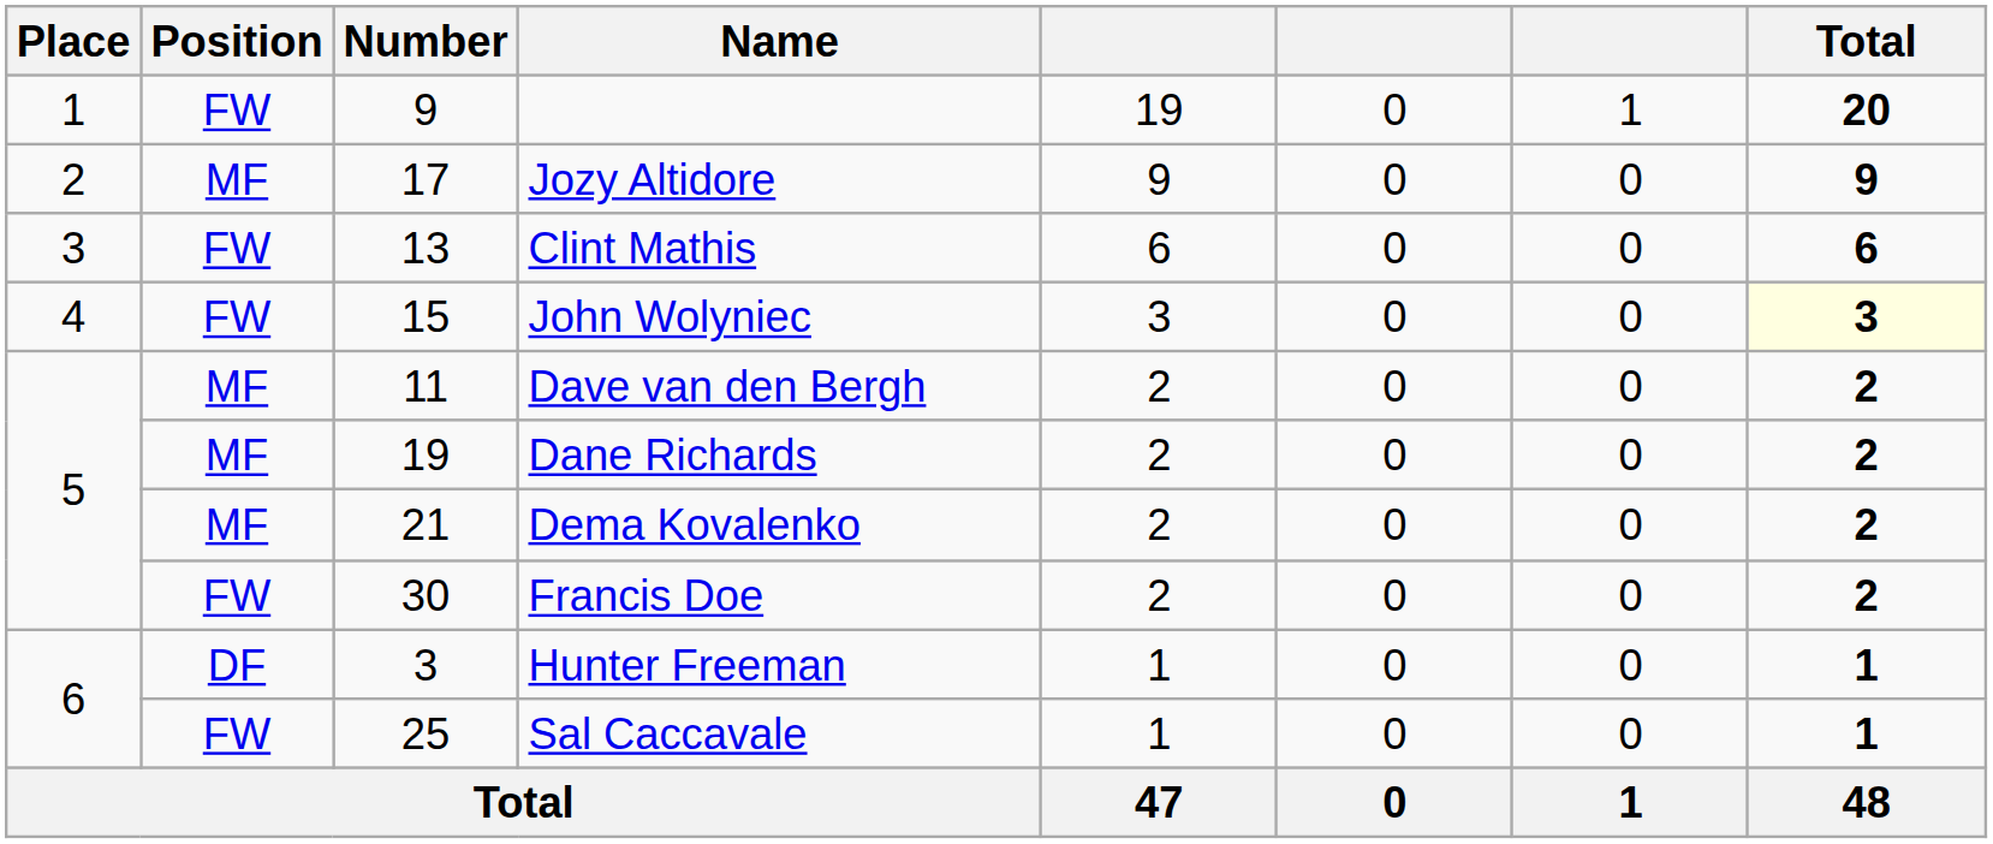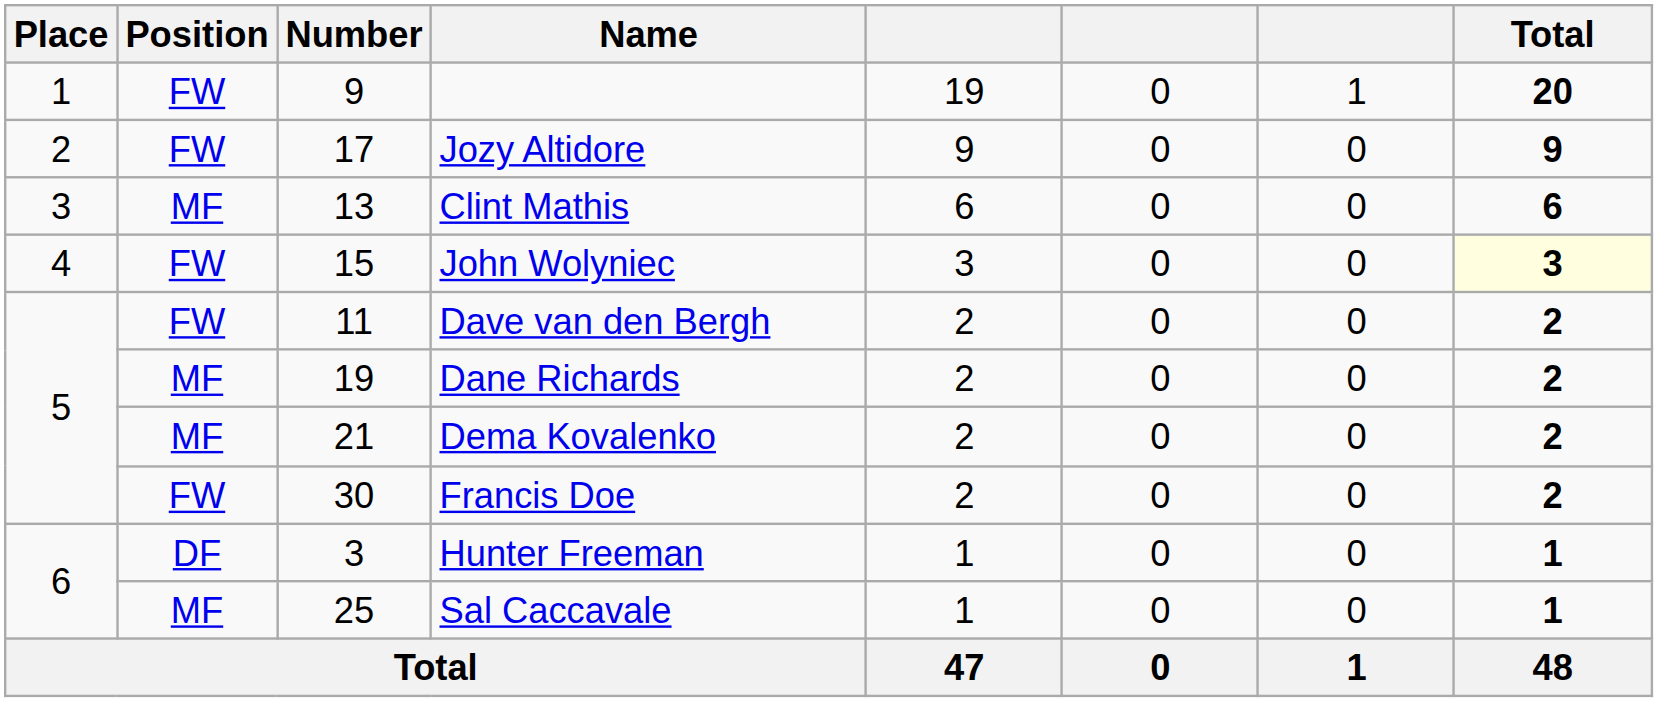Jozy Altidore | Position: MF -> FW
Clint Mathis | Position: FW -> MF
Dave van den Bergh | Position: MF -> FW
Sal Caccavale | Position: FW -> MF
